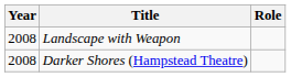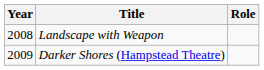Darker Shores (Hampstead Theatre) | Year: 2008 -> 2009
